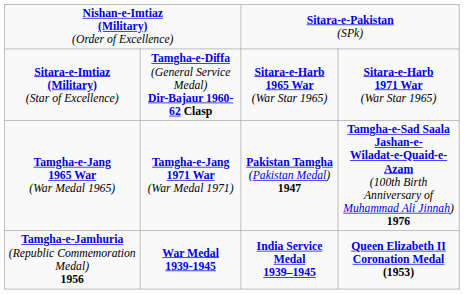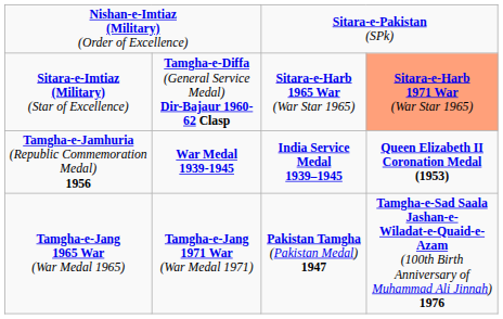Sitara-e-Imtiaz (Military) (Star of Excellence) | column 4: no background -> lightsalmon background
rows swapped: Tamgha-e-Jang 1965 War (War Medal 1965) <-> Tamgha-e-Jamhuria (Republic Commemoration Medal) 1956
